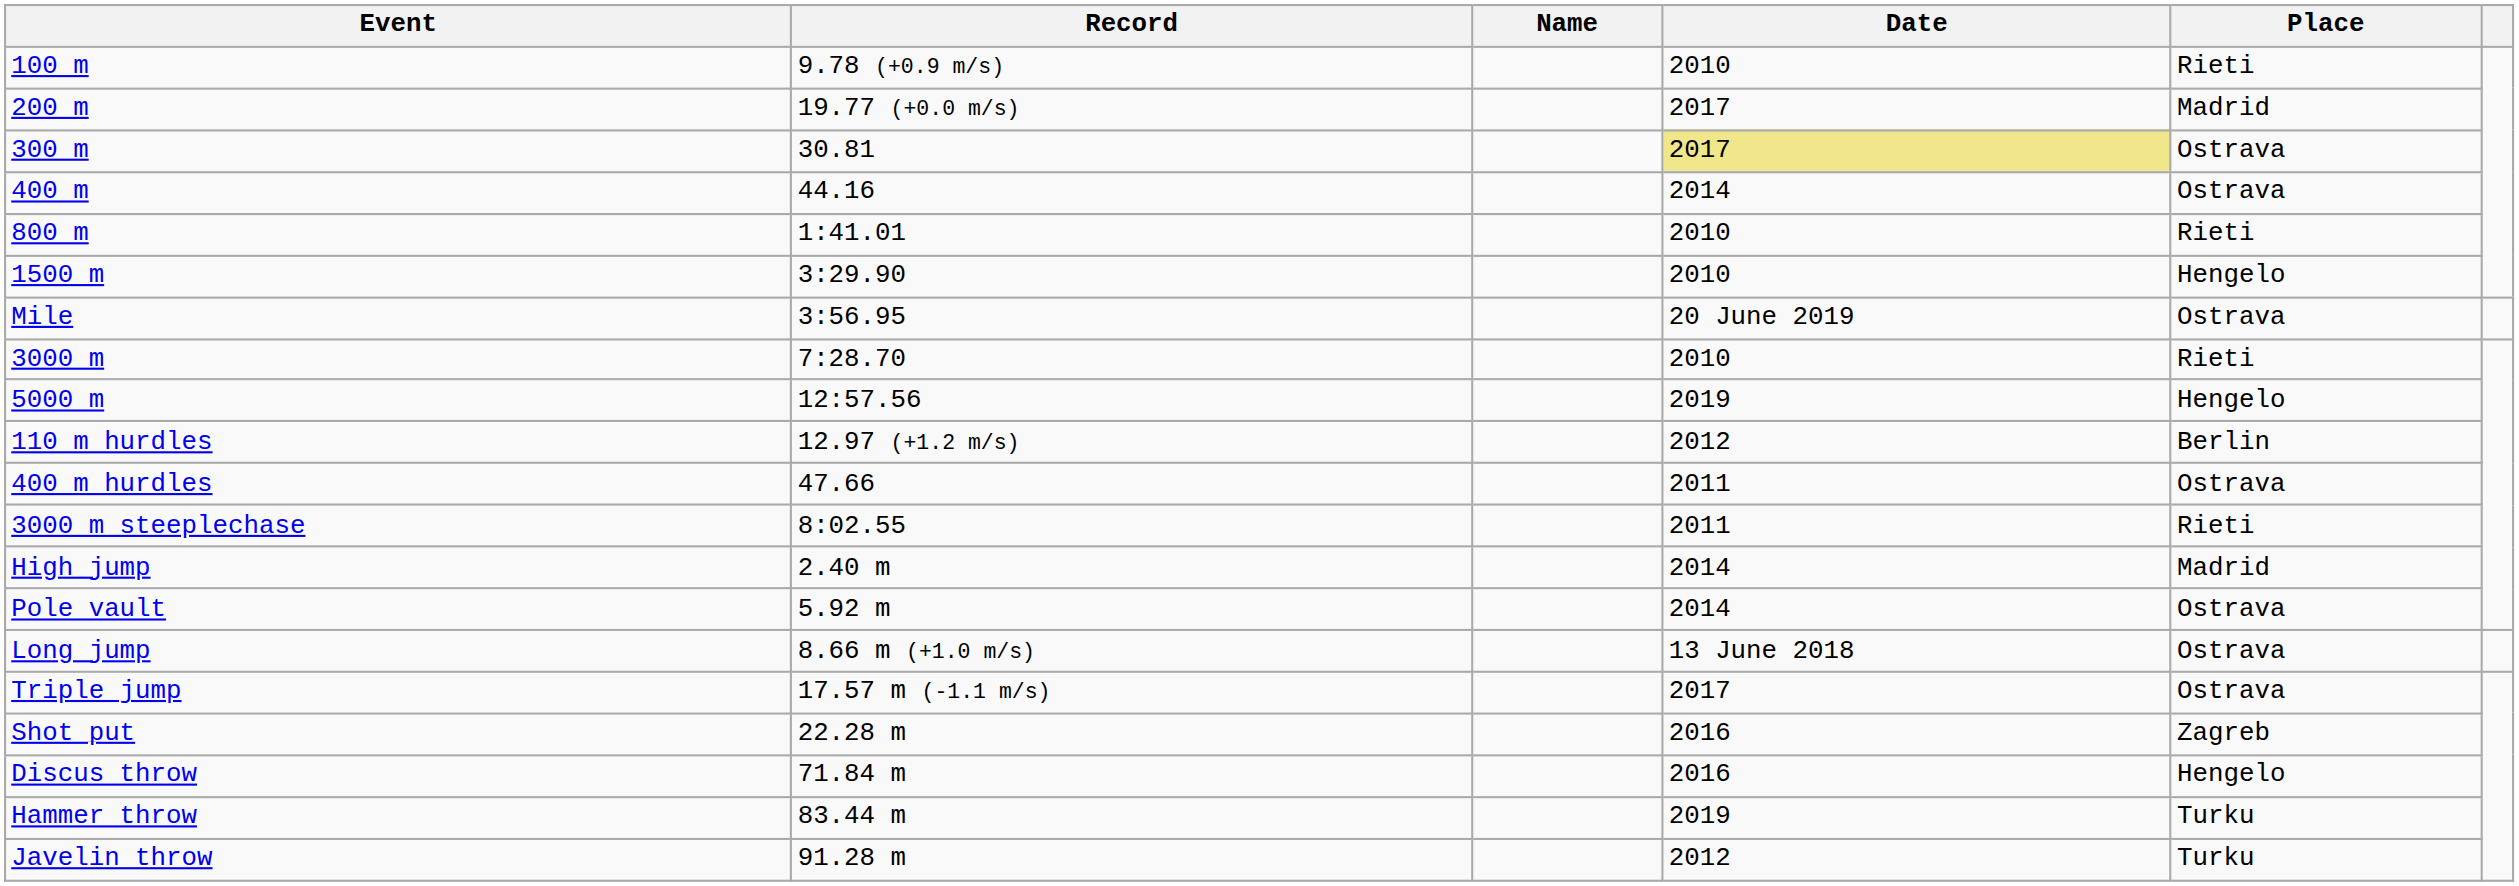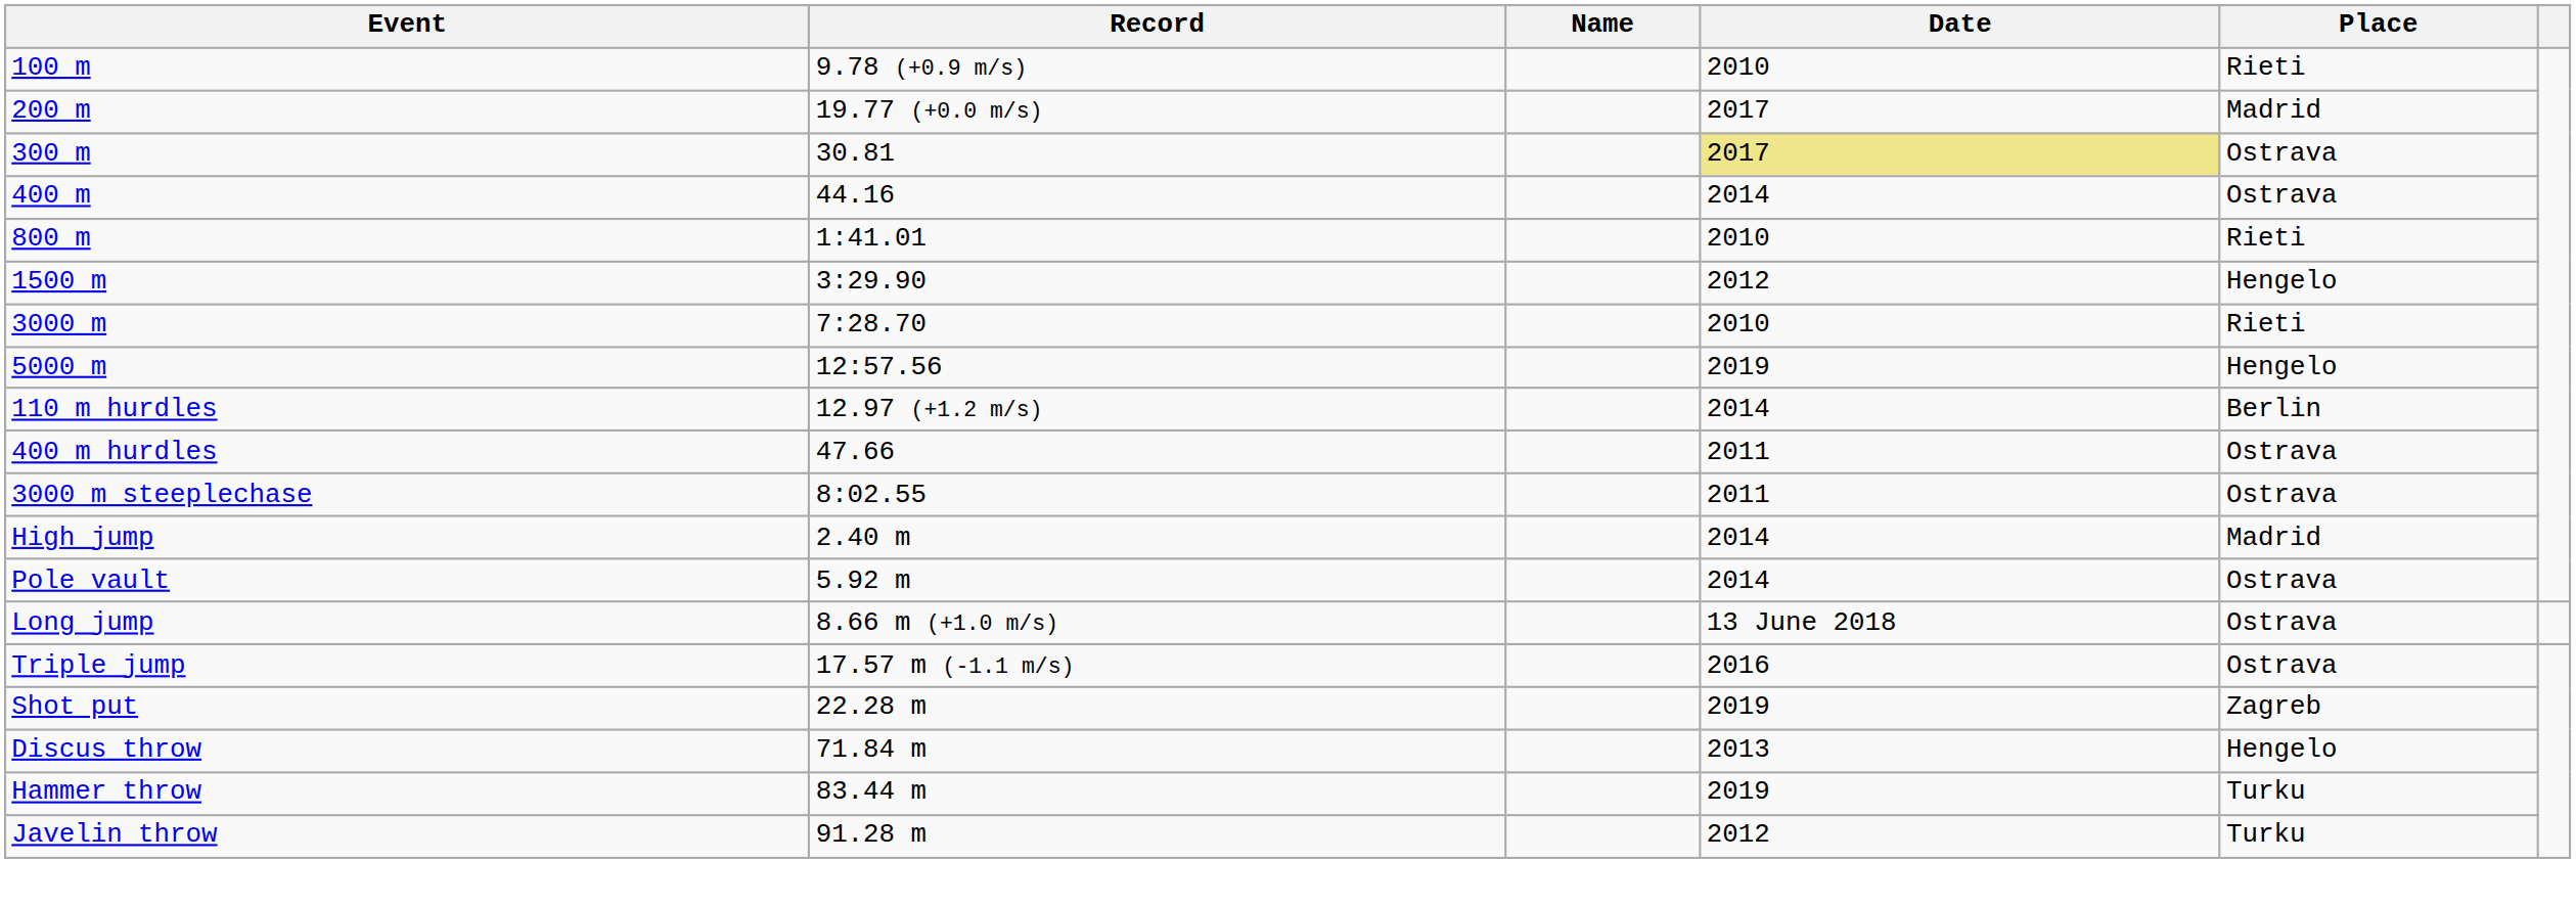1500 m | Date: 2010 -> 2012
- row: Mile | 3:56.95 | 20 June 2019 | Ostrava
110 m hurdles | Date: 2012 -> 2014
3000 m steeplechase | Place: Rieti -> Ostrava
Triple jump | Date: 2017 -> 2016
Shot put | Date: 2016 -> 2019
Discus throw | Date: 2016 -> 2013
